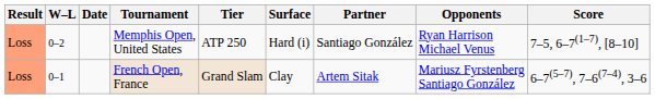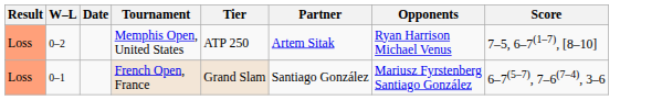- column: Surface | Hard (i) | Clay
Memphis Open, United States | Partner: Santiago González -> Artem Sitak
French Open, France | Partner: Artem Sitak -> Santiago González
